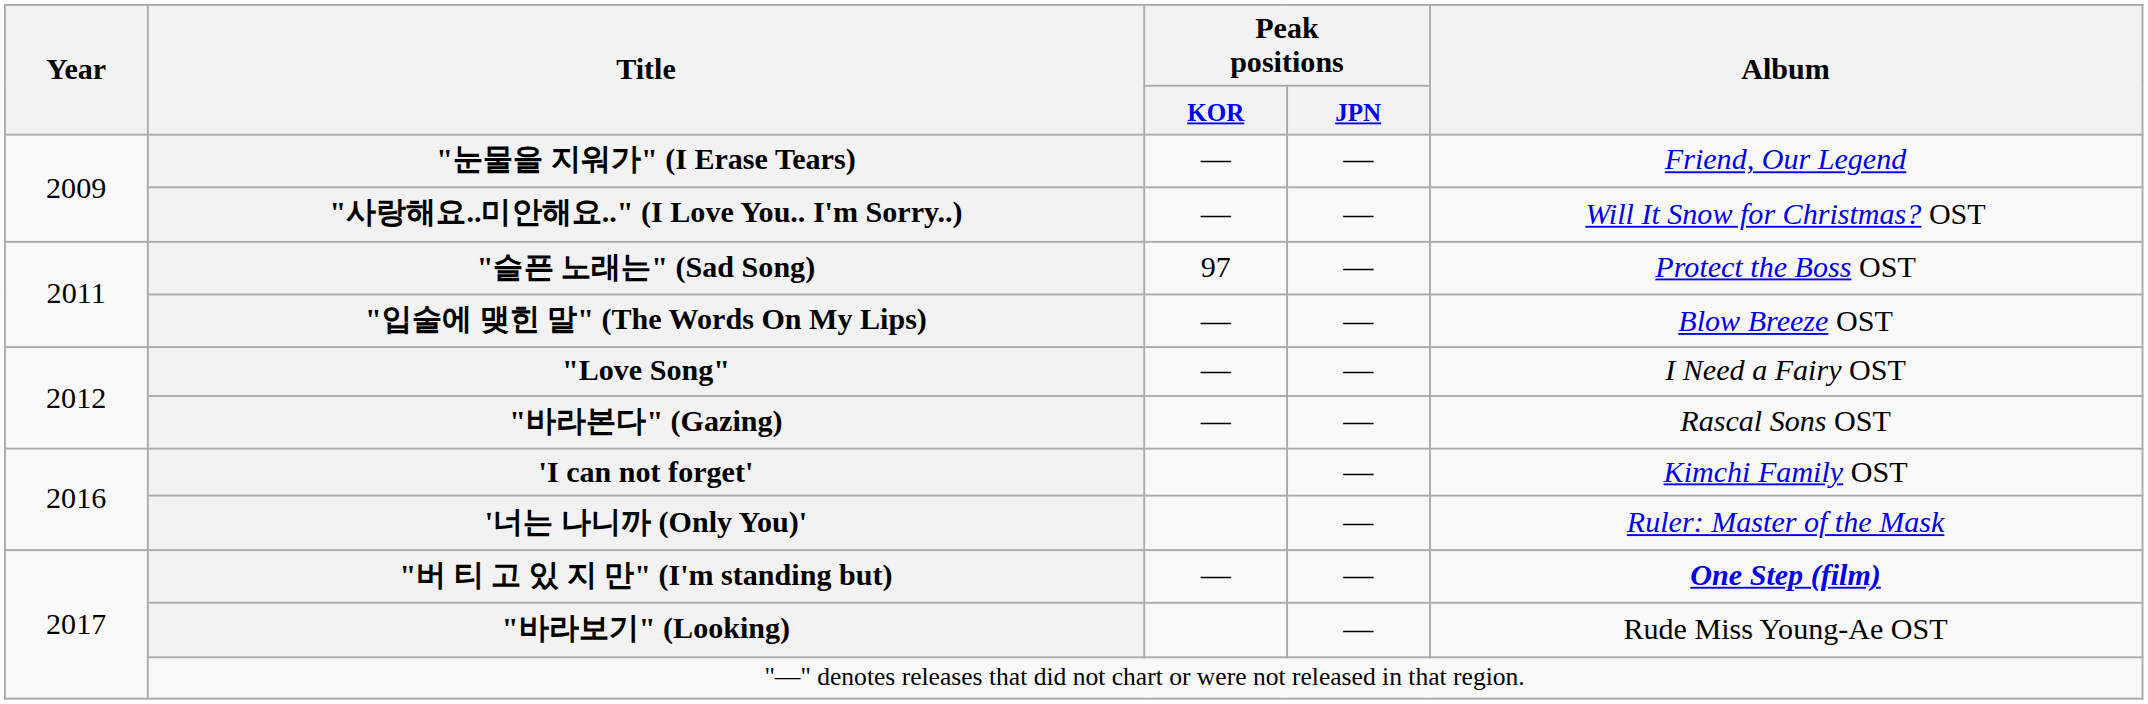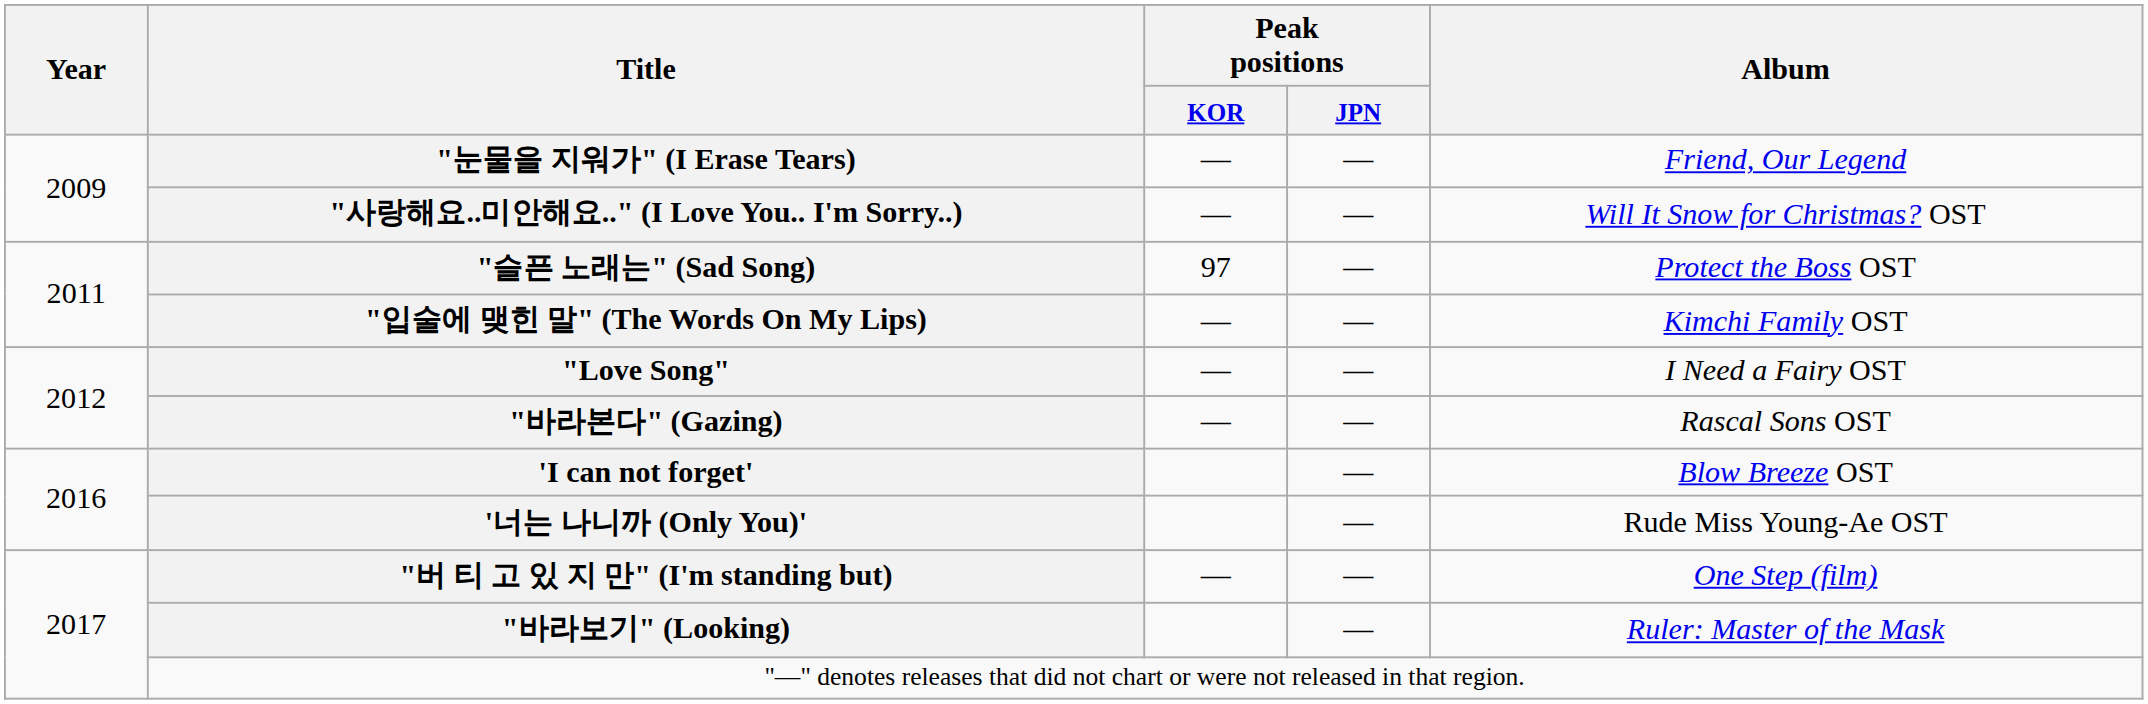"입술에 맺힌 말" (The Words On My Lips) | Album: Blow Breeze OST -> Kimchi Family OST
'I can not forget' | Album: Kimchi Family OST -> Blow Breeze OST
'너는 나니까 (Only You)' | Album: Ruler: Master of the Mask -> Rude Miss Young-Ae OST
"버 티 고 있 지 만" (I'm standing but) | Album: bold -> normal
"바라보기" (Looking) | Album: Rude Miss Young-Ae OST -> Ruler: Master of the Mask
